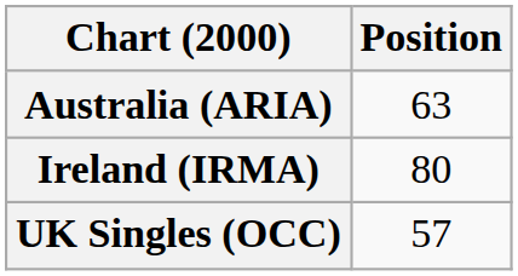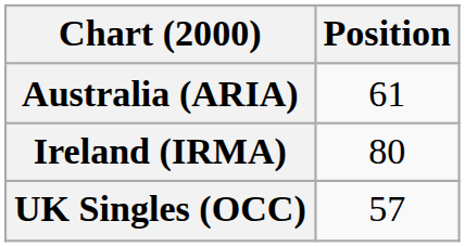Australia (ARIA) | Position: 63 -> 61
